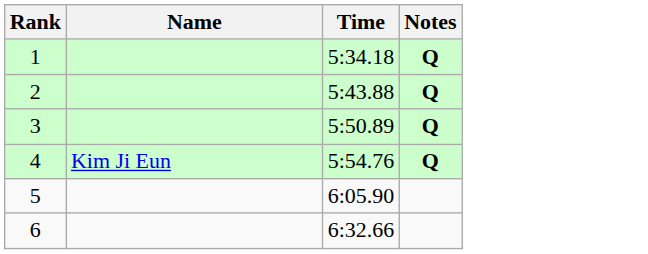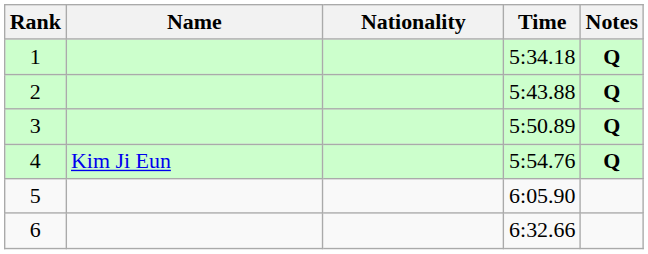+ column: Nationality
